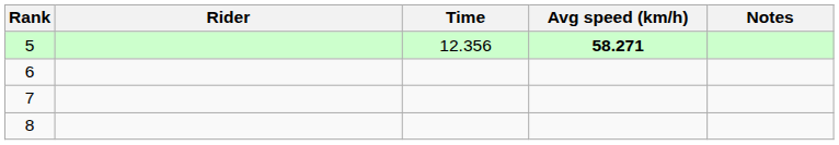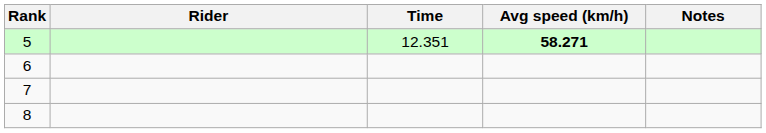5 | Time: 12.356 -> 12.351
